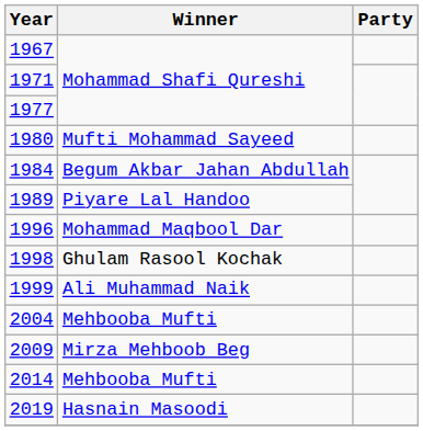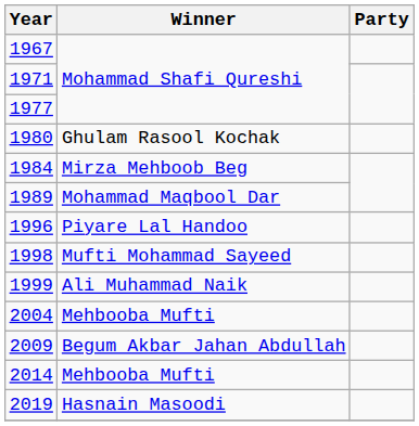1980 | Winner: Mufti Mohammad Sayeed -> Ghulam Rasool Kochak
1984 | Winner: Begum Akbar Jahan Abdullah -> Mirza Mehboob Beg
1989 | Winner: Piyare Lal Handoo -> Mohammad Maqbool Dar
1996 | Winner: Mohammad Maqbool Dar -> Piyare Lal Handoo
1998 | Winner: Ghulam Rasool Kochak -> Mufti Mohammad Sayeed
2009 | Winner: Mirza Mehboob Beg -> Begum Akbar Jahan Abdullah
